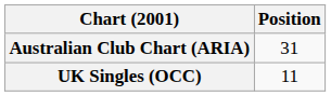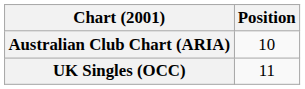Australian Club Chart (ARIA) | Position: 31 -> 10
